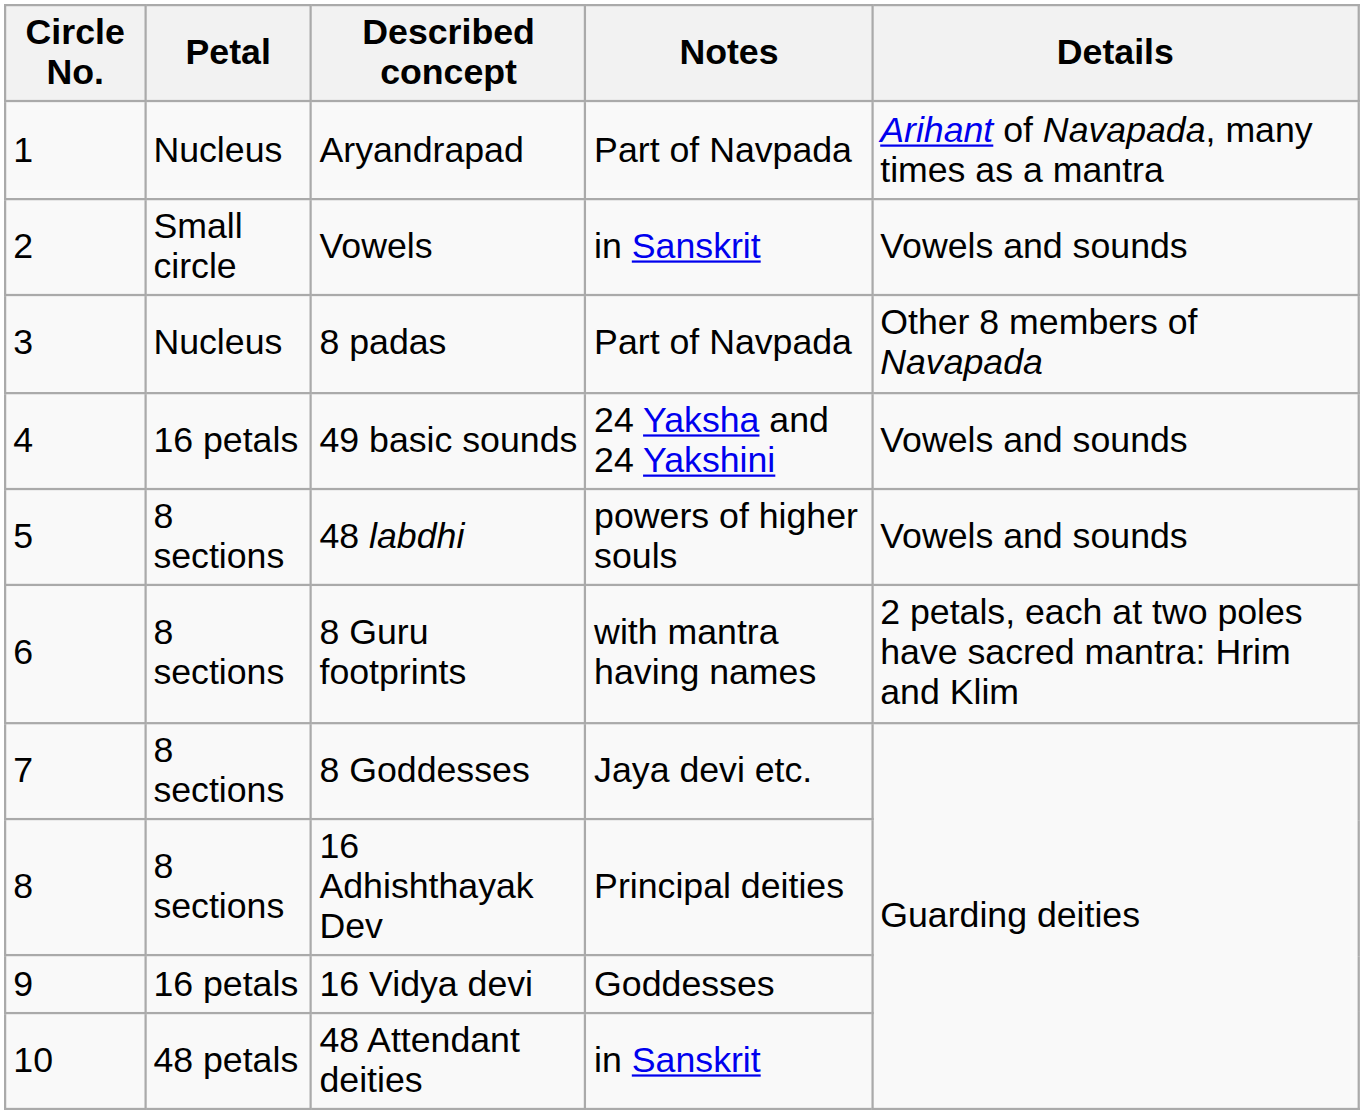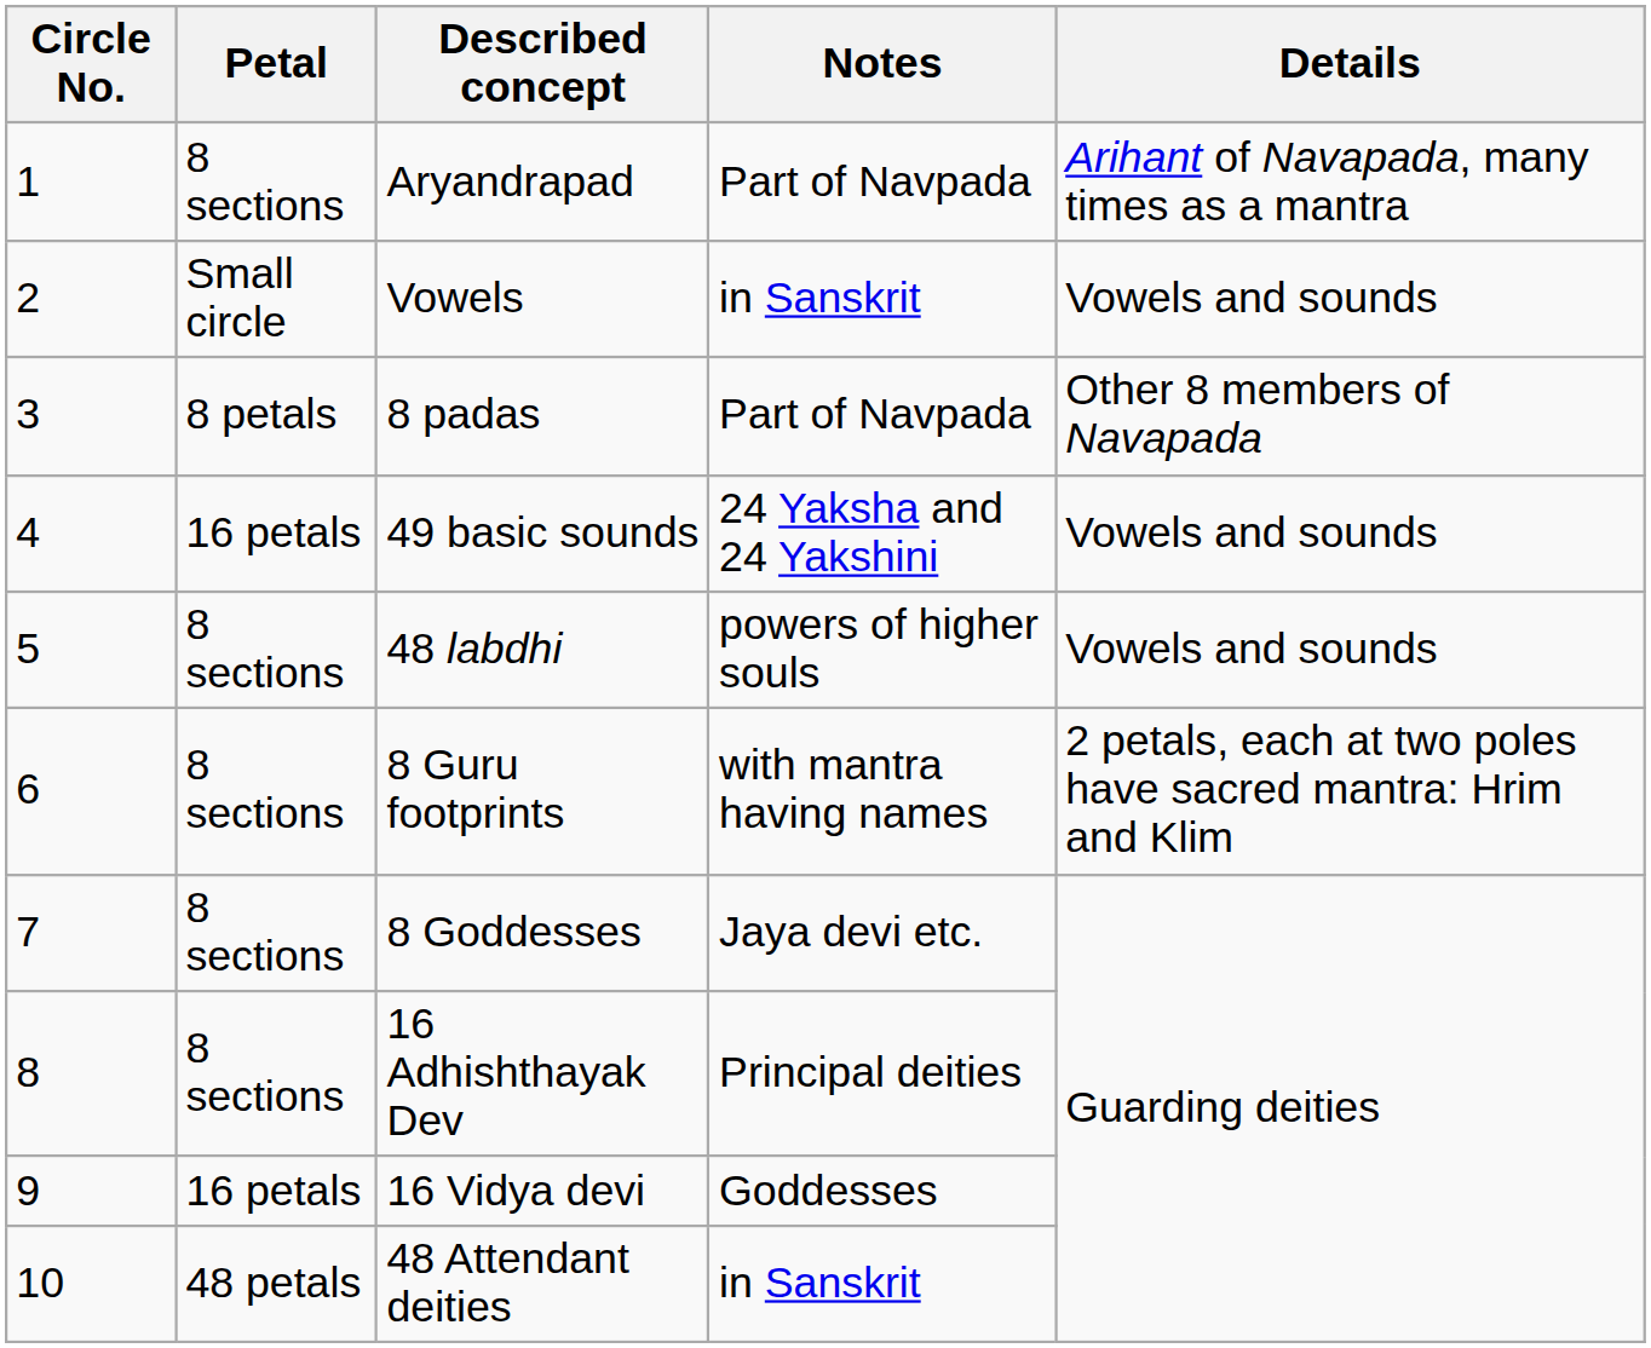Aryandrapad | Petal: Nucleus -> 8 sections
8 padas | Petal: Nucleus -> 8 petals
